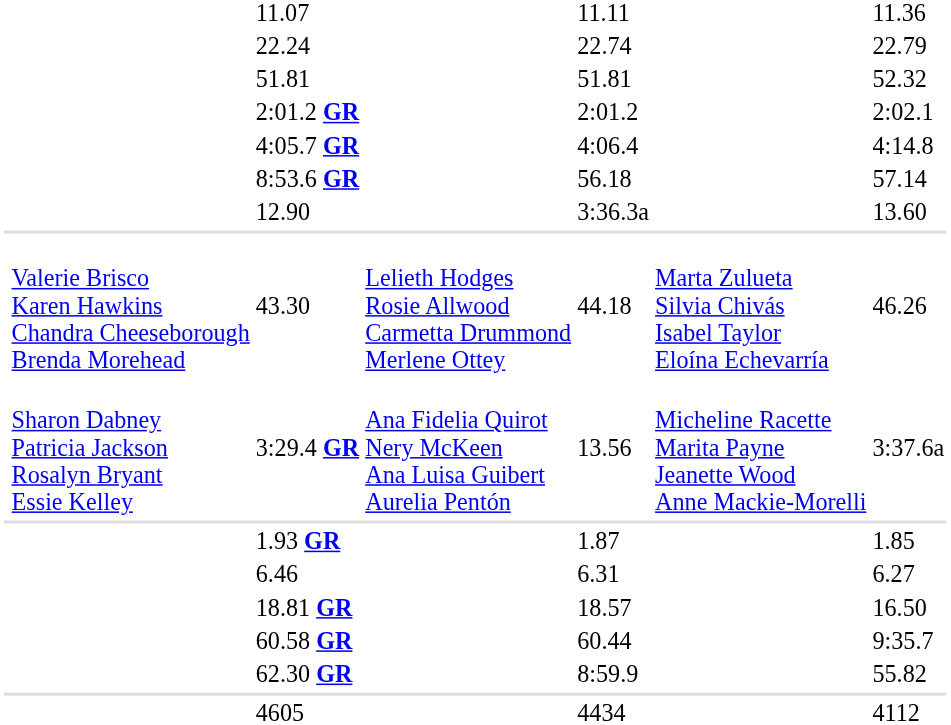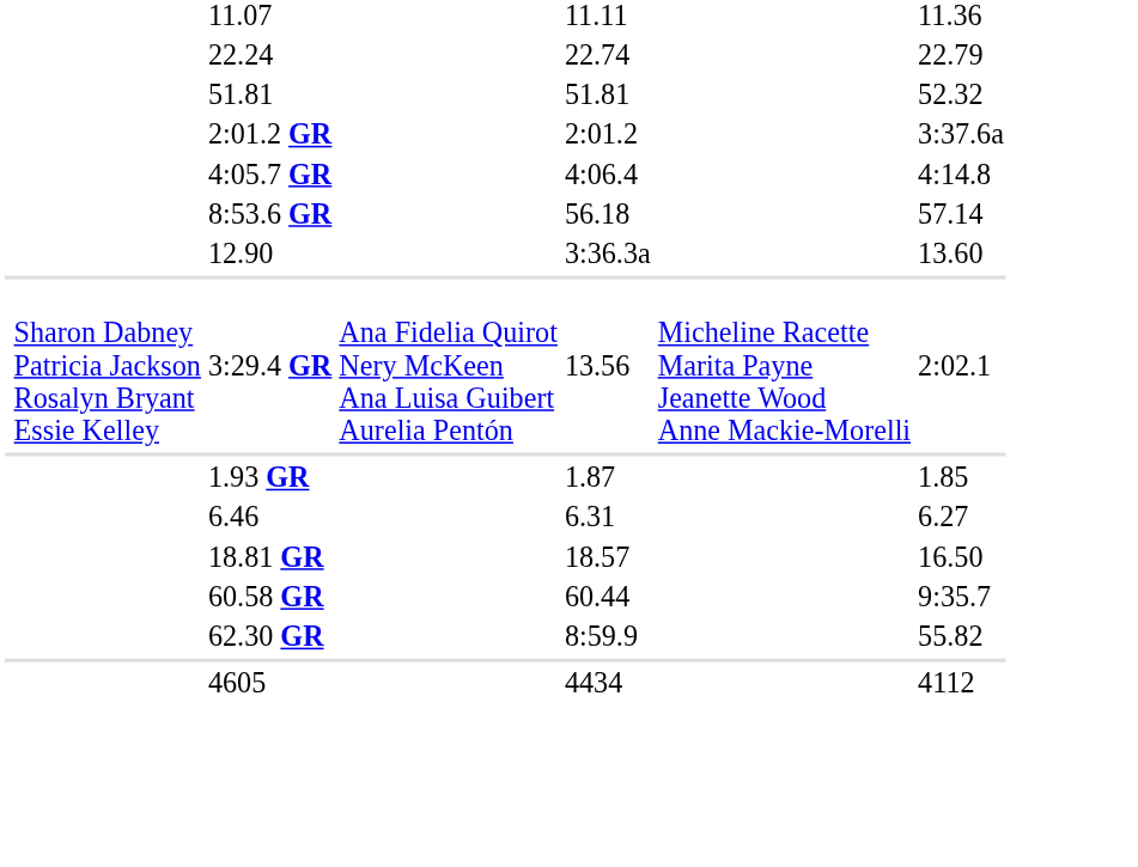2:01.2 GR | column 7: 2:02.1 -> 3:37.6a
- row: Valerie Brisco Karen Hawkins Chandra Cheeseborough Brenda Morehead | 43.30 | Lelieth Hodges Rosie Allwood Carmetta Drummond Merlene Ottey | 44.18 | Marta Zulueta Silvia Chivás Isabel Taylor Eloína Echevarría | 46.26
3:29.4 GR | column 7: 3:37.6a -> 2:02.1
